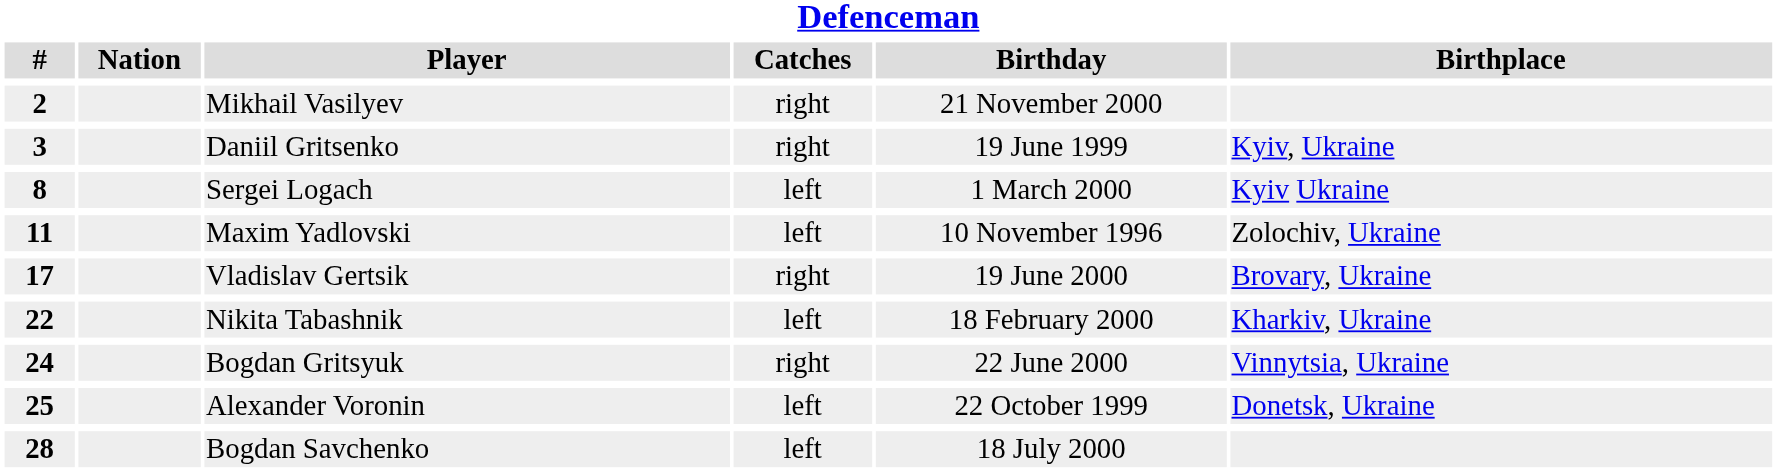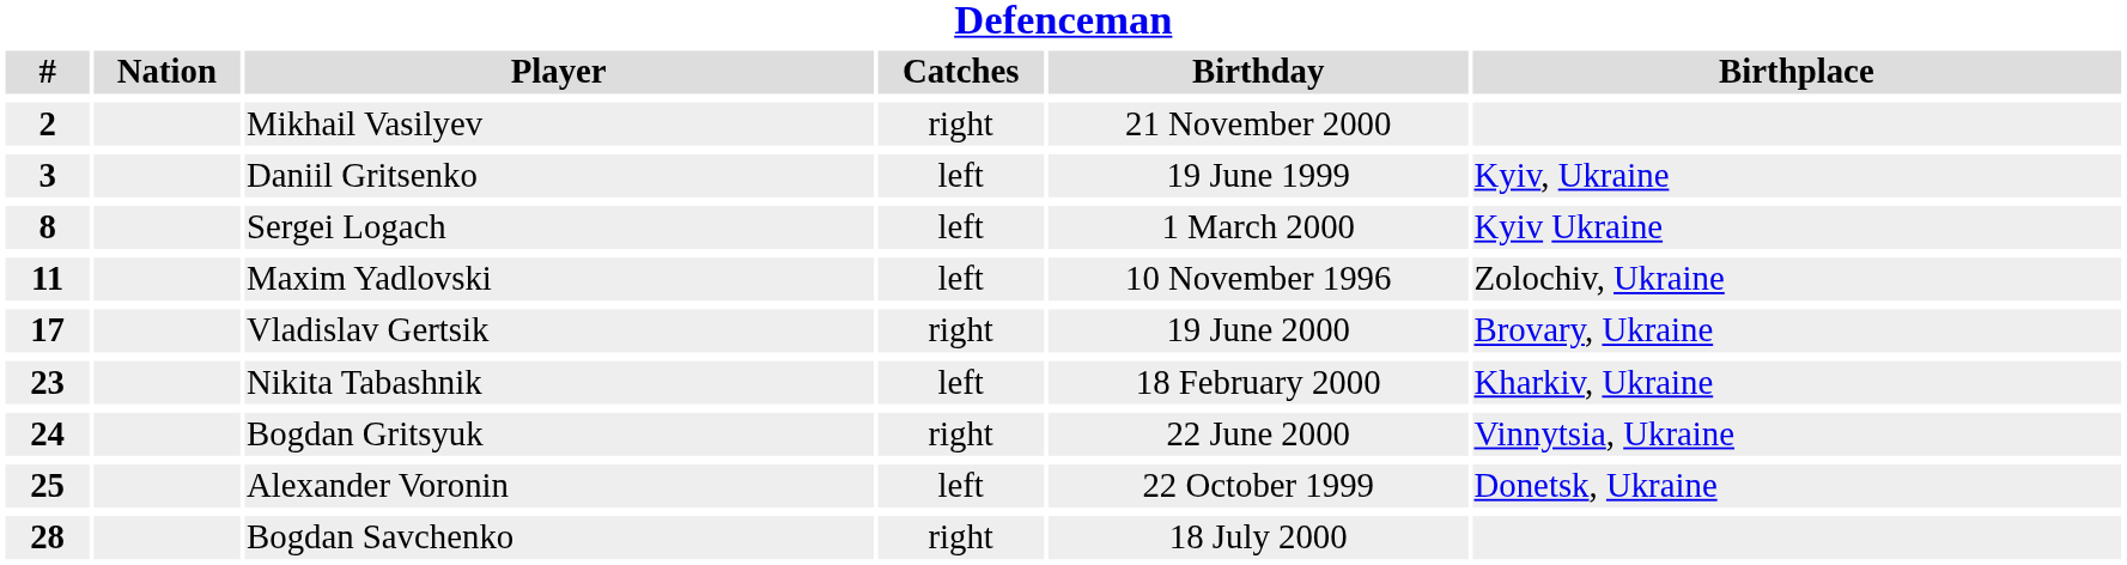Daniil Gritsenko | Catches: right -> left
Nikita Tabashnik | #: 22 -> 23
Bogdan Savchenko | Catches: left -> right
